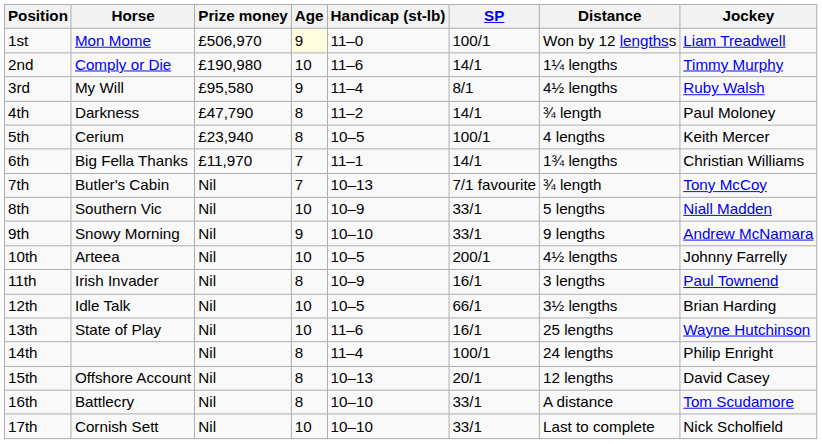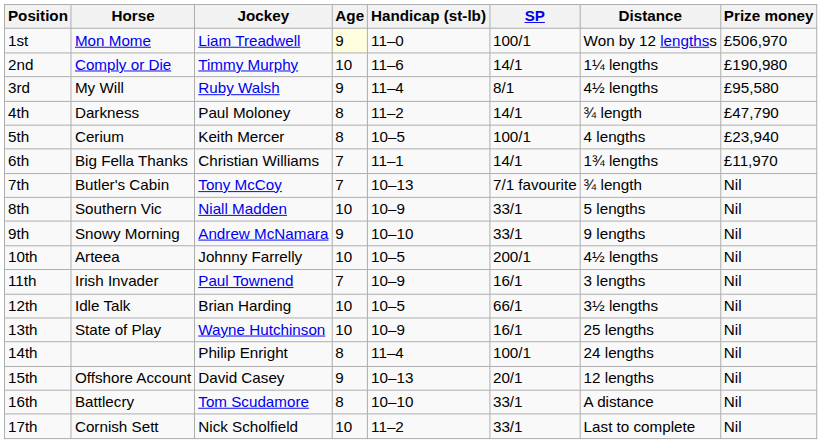columns swapped: Jockey <-> Prize money
11th | Age: 8 -> 7
13th | Handicap (st-lb): 11–6 -> 10–9
15th | Age: 8 -> 9
17th | Handicap (st-lb): 10–10 -> 11–2
